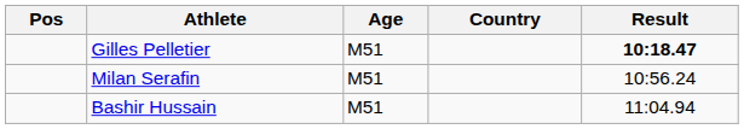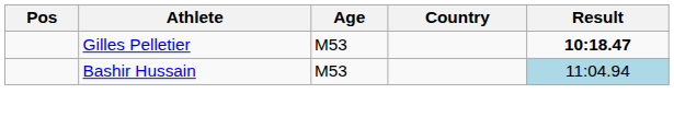Gilles Pelletier | Age: M51 -> M53
- row: Milan Serafin | M51 | 10:56.24
Bashir Hussain | Age: M51 -> M53
Bashir Hussain | Result: no background -> lightblue background
